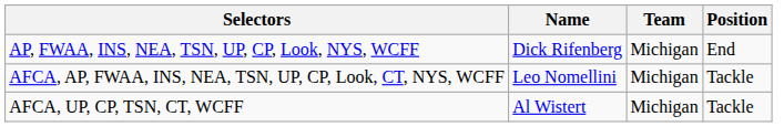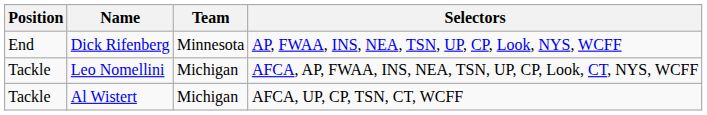columns swapped: Position <-> Selectors
Dick Rifenberg | Team: Michigan -> Minnesota
